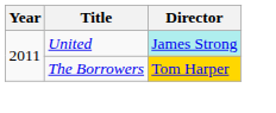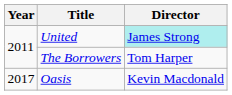The Borrowers | Director: gold background -> no background
+ row: 2017 | Oasis | Kevin Macdonald
